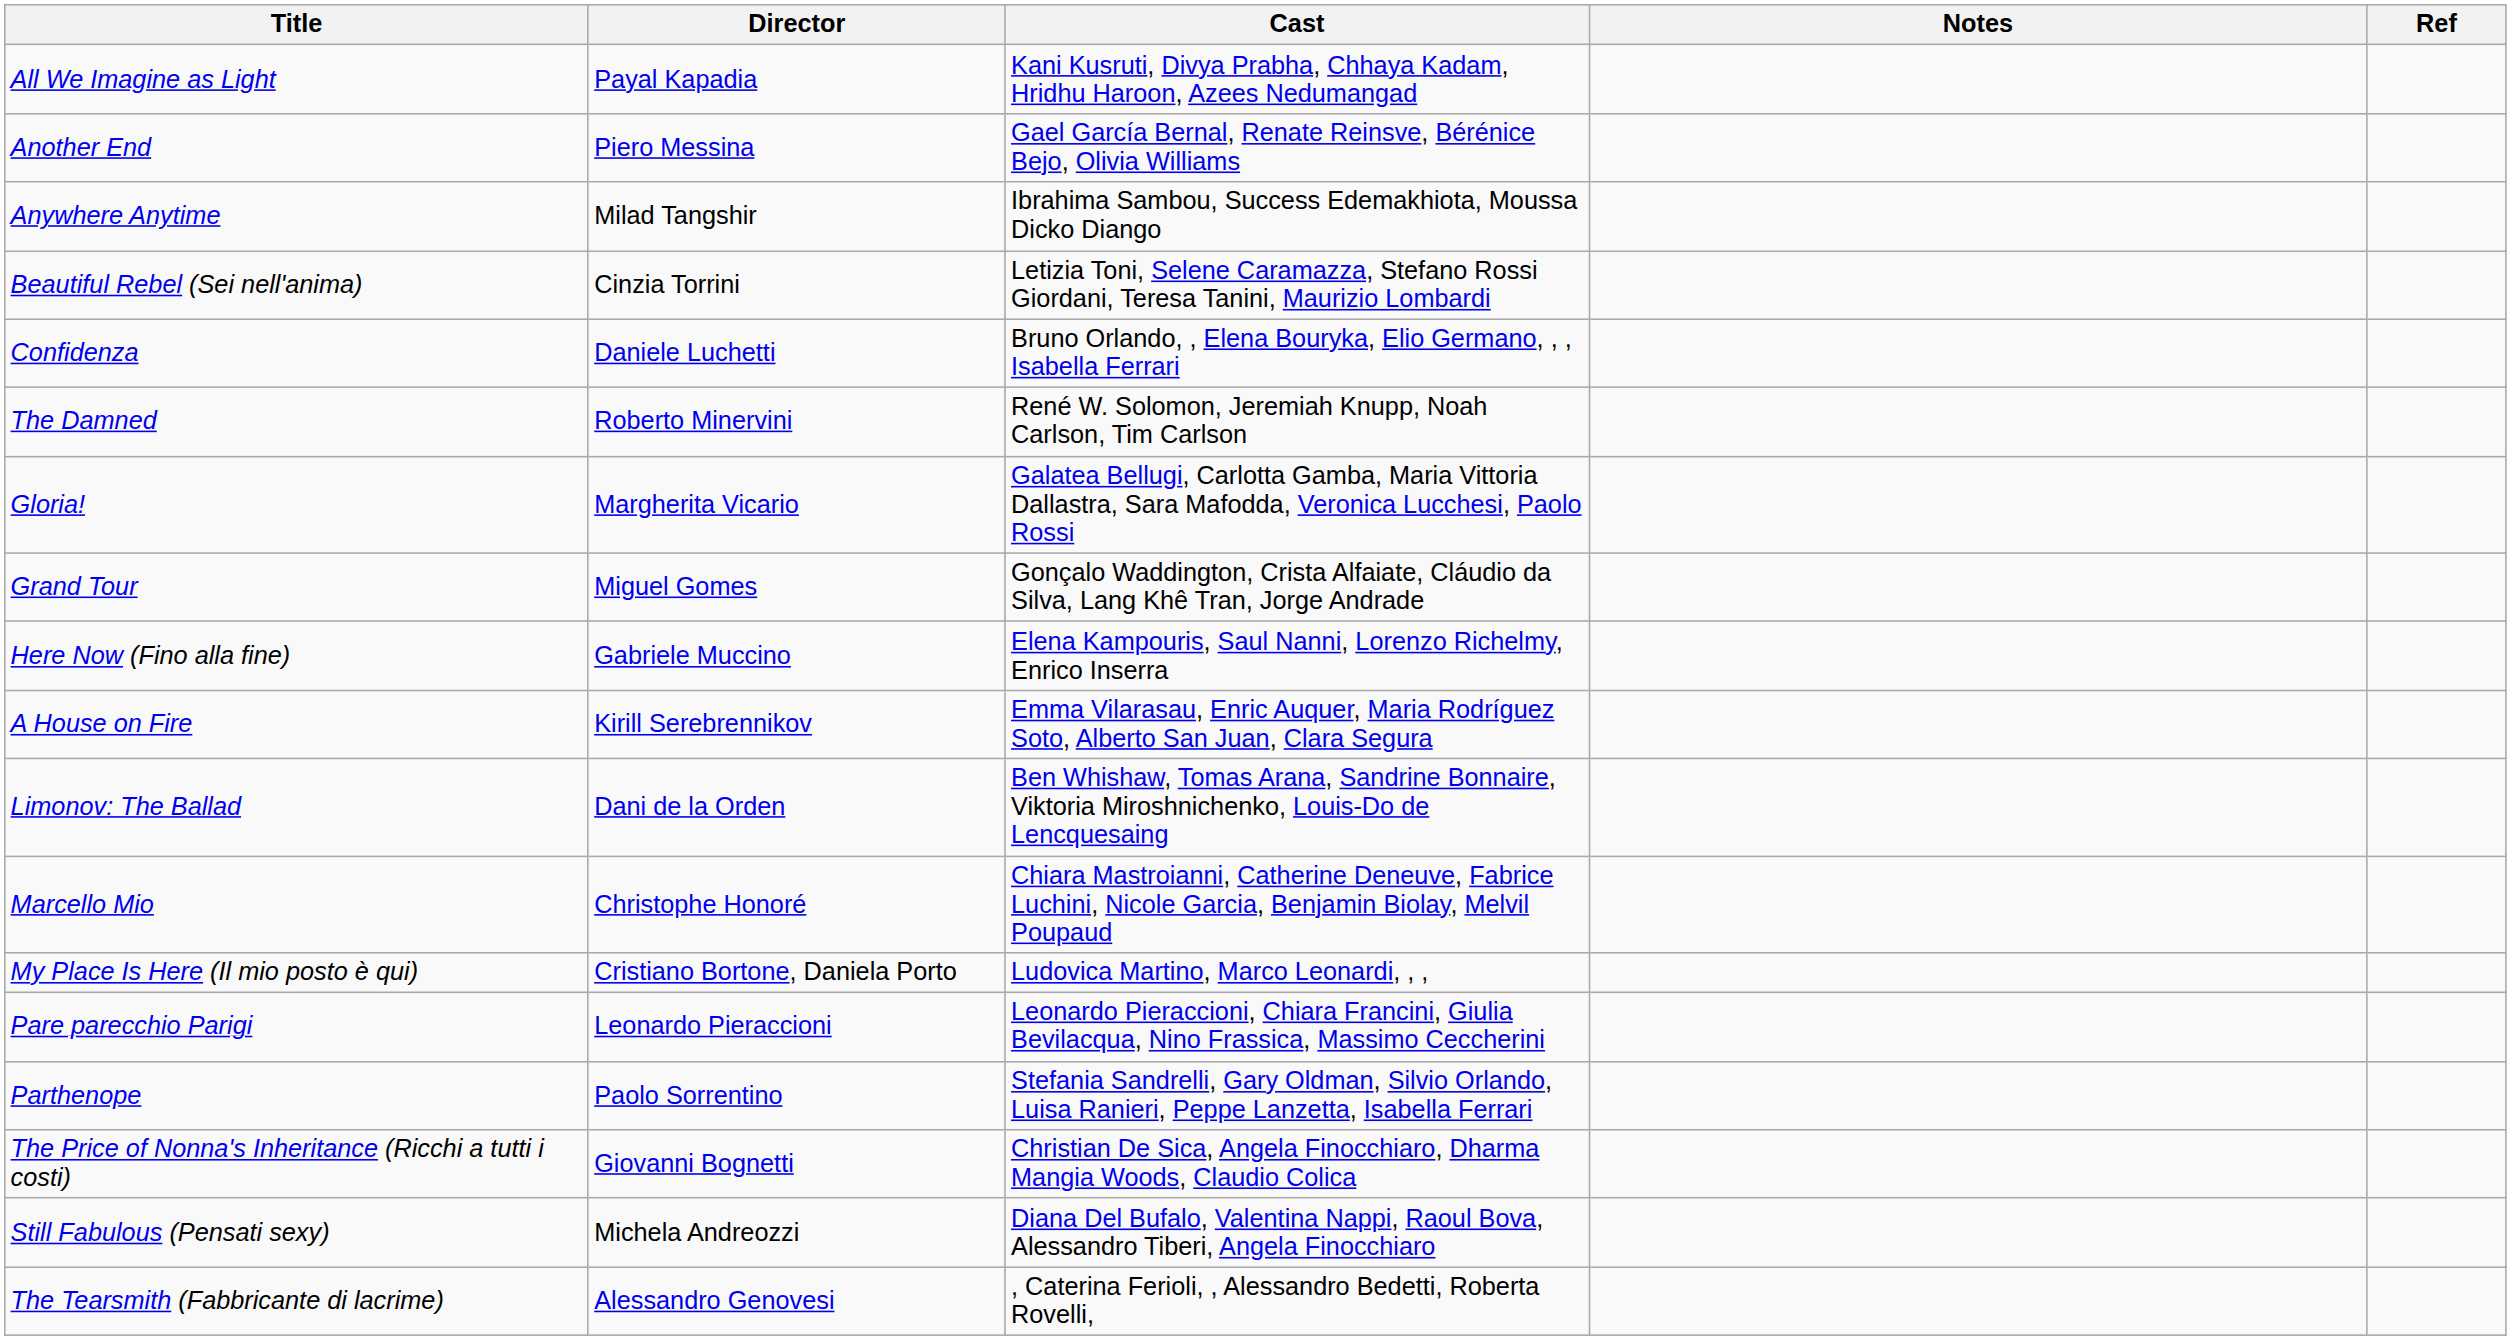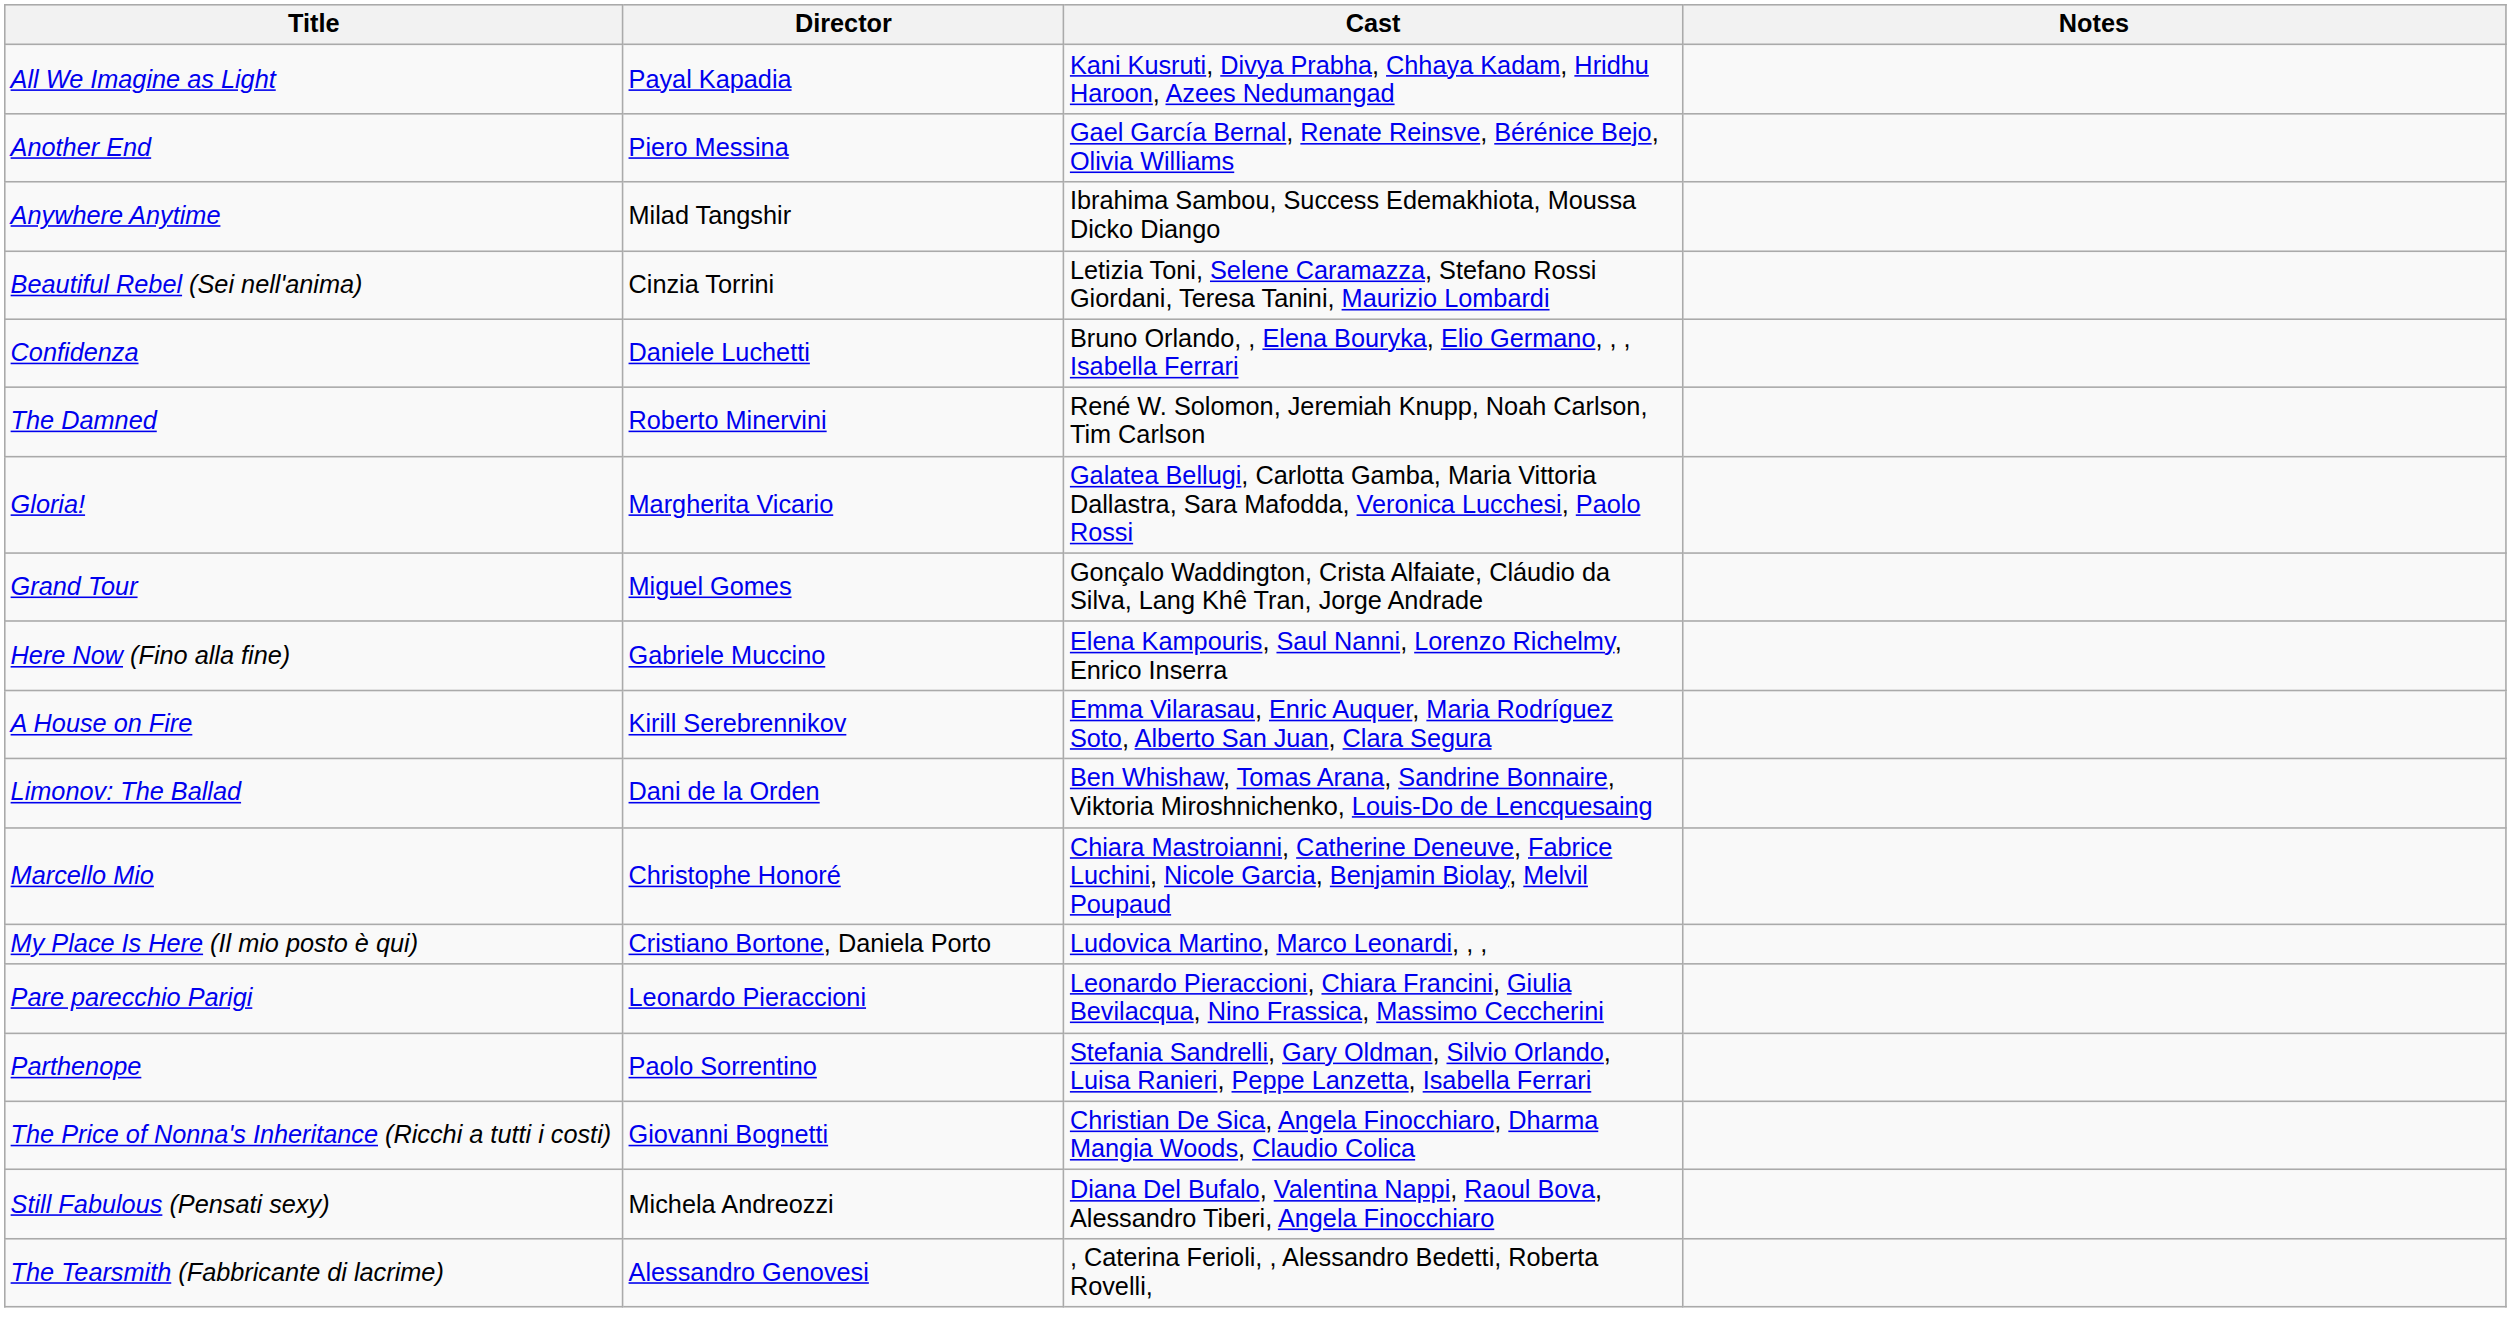- column: Ref
